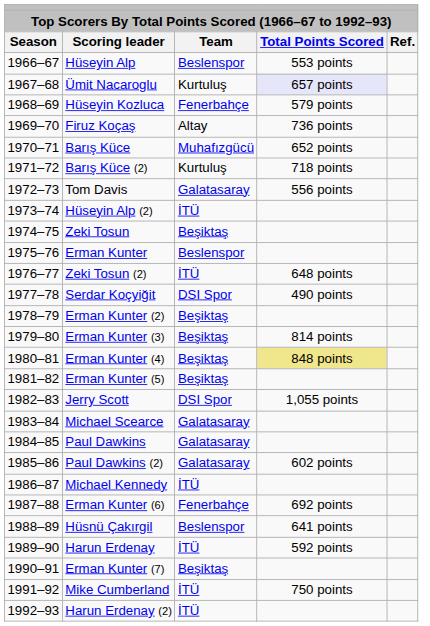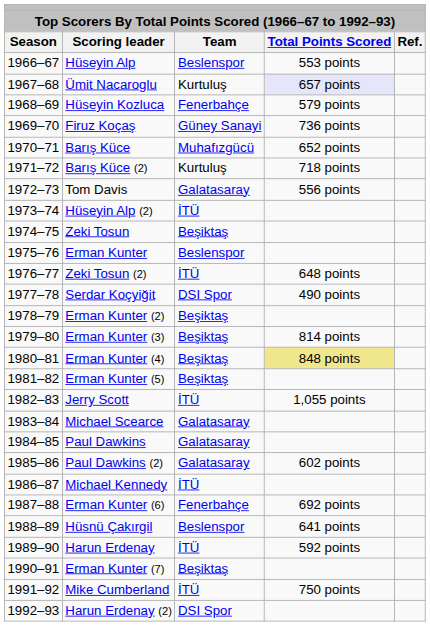Firuz Koçaş | Team: Altay -> Güney Sanayi
Jerry Scott | Team: DSI Spor -> İTÜ
Harun Erdenay (2) | Team: İTÜ -> DSI Spor
